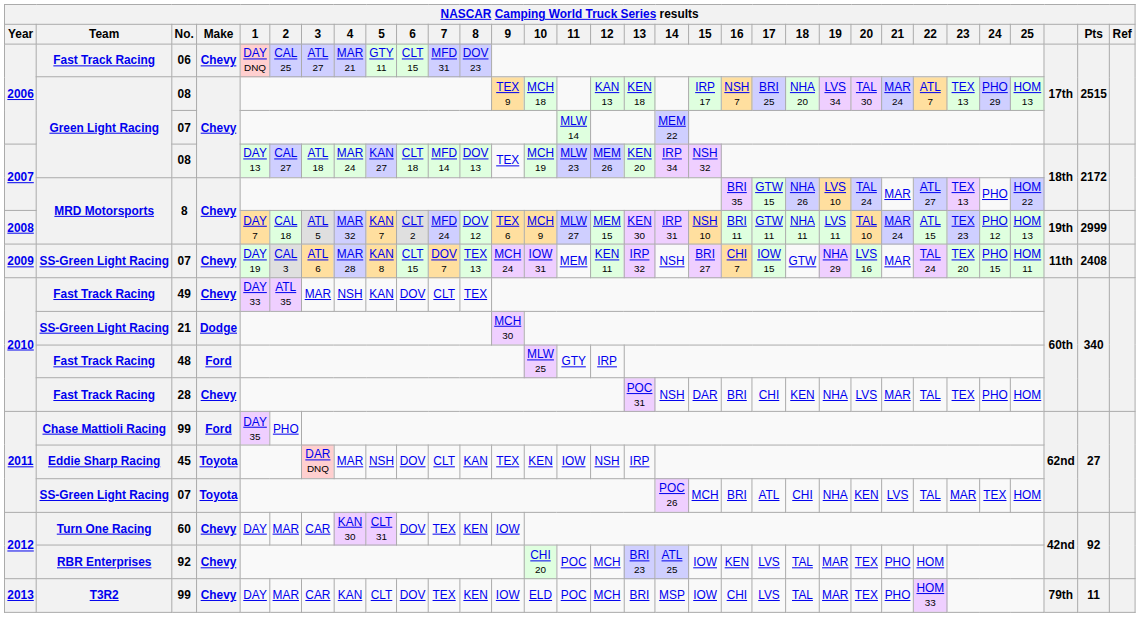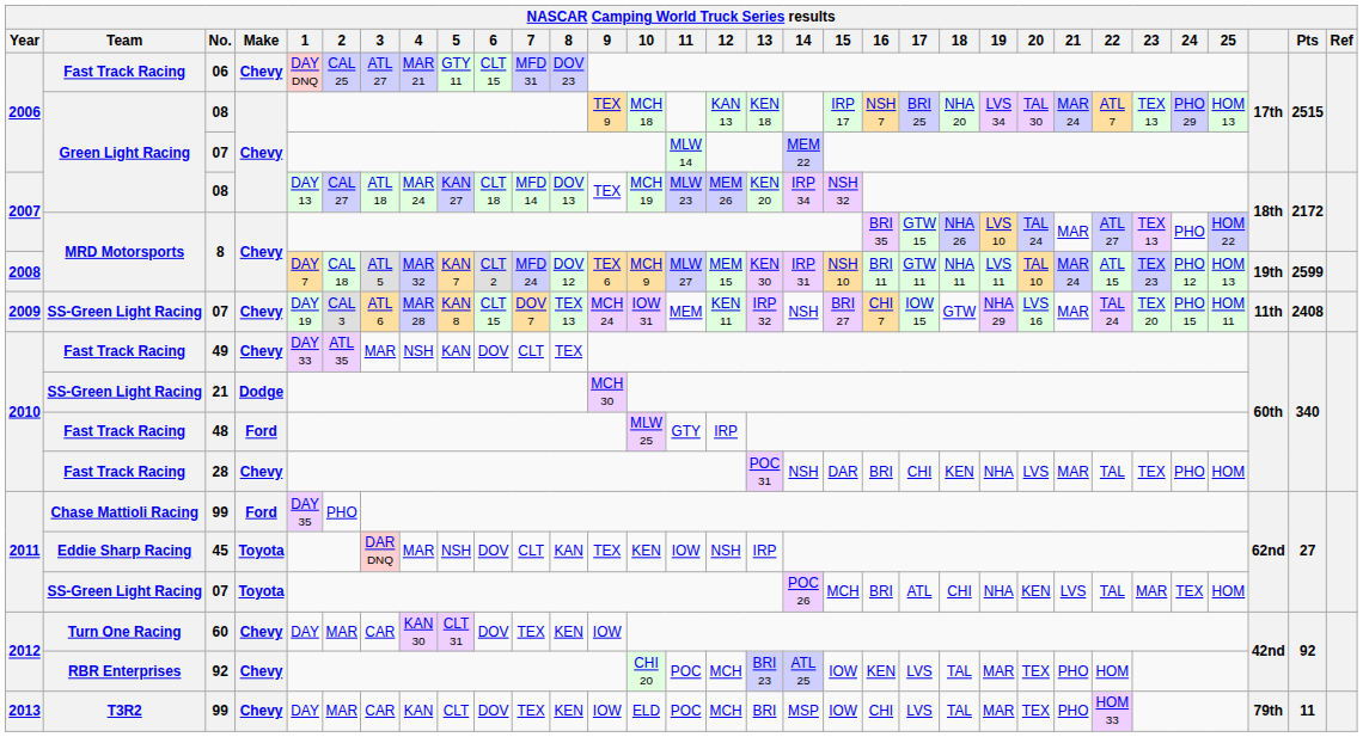2008 / 8 | Pts: 2999 -> 2599
